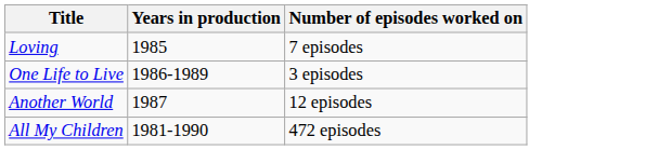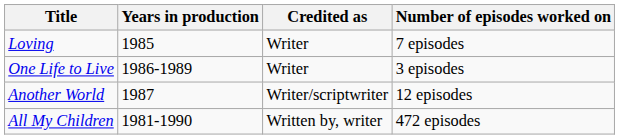+ column: Credited as | Writer | Writer | Writer/scriptwriter | Written by, writer
